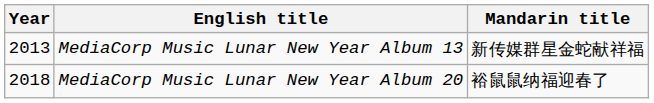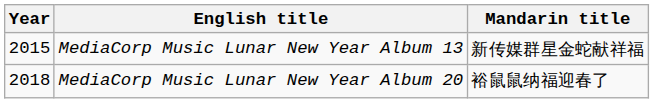MediaCorp Music Lunar New Year Album 13 | Year: 2013 -> 2015
